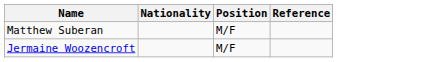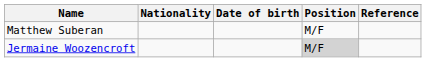+ column: Date of birth
Jermaine Woozencroft | Position: no background -> lightgrey background
